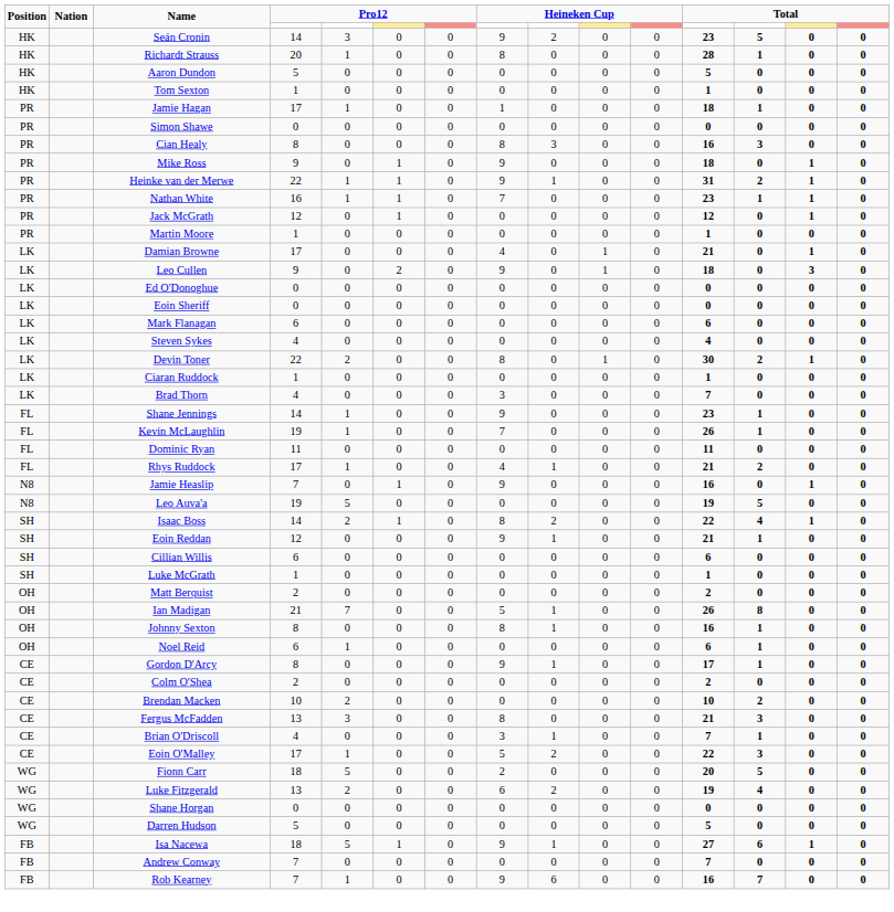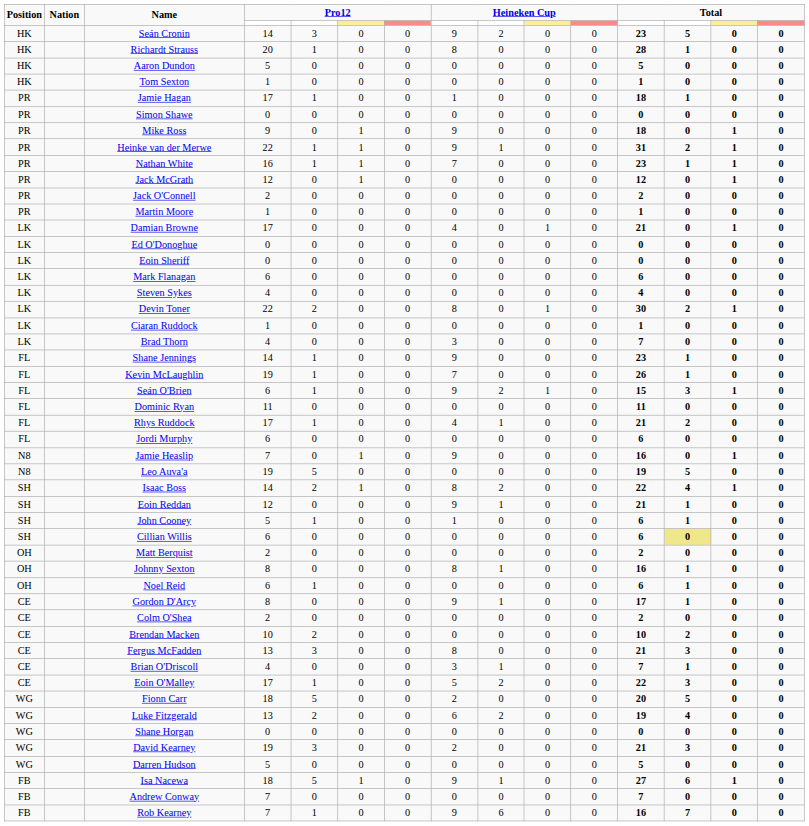- row: PR | Cian Healy | 8 | 0 | 0 | 0 | 8 | 3 | 0 | 0 | 16 | 3 | 0 | 0
+ row: PR | Jack O'Connell | 2 | 0 | 0 | 0 | 0 | 0 | 0 | 0 | 2 | 0 | 0 | 0
- row: LK | Leo Cullen | 9 | 0 | 2 | 0 | 9 | 0 | 1 | 0 | 18 | 0 | 3 | 0
+ row: FL | Seán O'Brien | 6 | 1 | 0 | 0 | 9 | 2 | 1 | 0 | 15 | 3 | 1 | 0
+ row: FL | Jordi Murphy | 6 | 0 | 0 | 0 | 0 | 0 | 0 | 0 | 6 | 0 | 0 | 0
+ row: SH | John Cooney | 5 | 1 | 0 | 0 | 1 | 0 | 0 | 0 | 6 | 1 | 0 | 0
Cillian Willis | column 13: no background -> khaki background
- row: SH | Luke McGrath | 1 | 0 | 0 | 0 | 0 | 0 | 0 | 0 | 1 | 0 | 0 | 0
- row: OH | Ian Madigan | 21 | 7 | 0 | 0 | 5 | 1 | 0 | 0 | 26 | 8 | 0 | 0
+ row: WG | David Kearney | 19 | 3 | 0 | 0 | 2 | 0 | 0 | 0 | 21 | 3 | 0 | 0
